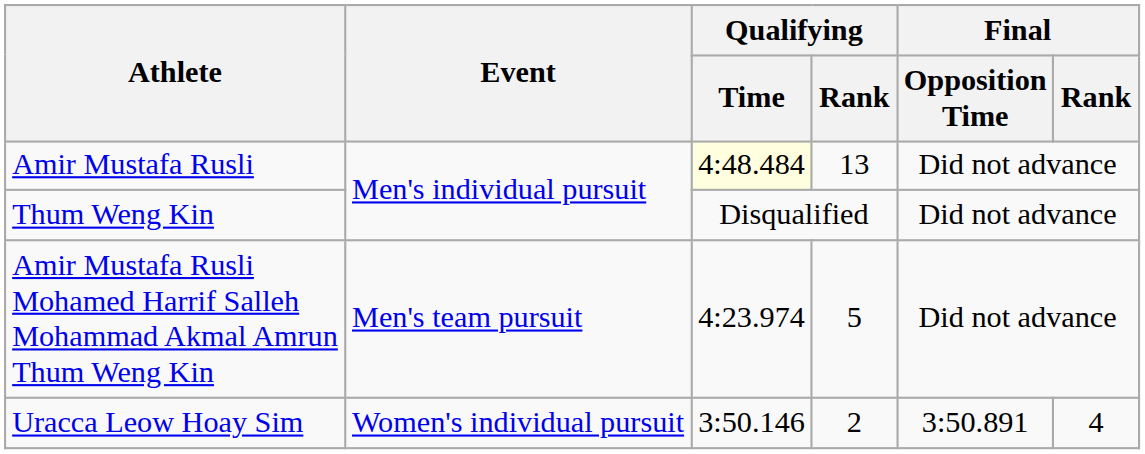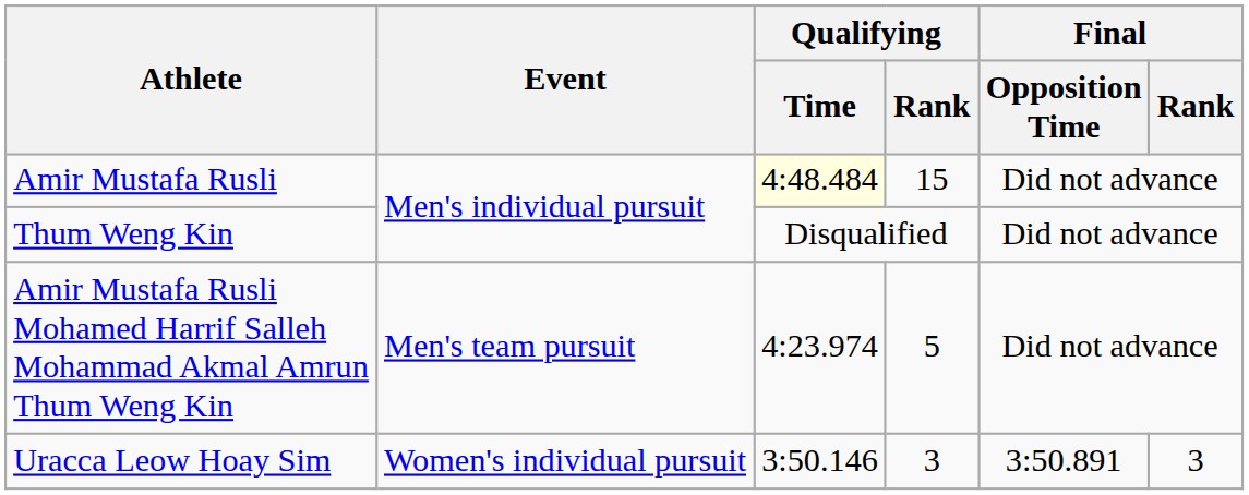Amir Mustafa Rusli | Qualifying / Rank: 13 -> 15
Uracca Leow Hoay Sim | Qualifying / Rank: 2 -> 3
Uracca Leow Hoay Sim | Final / Rank: 4 -> 3
